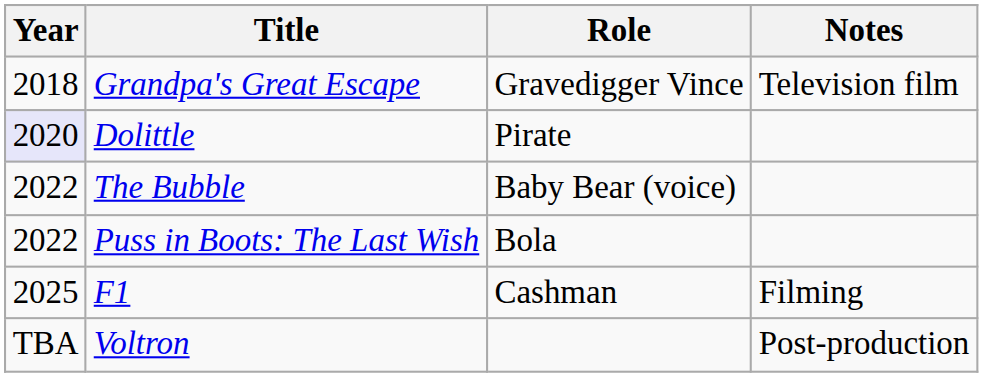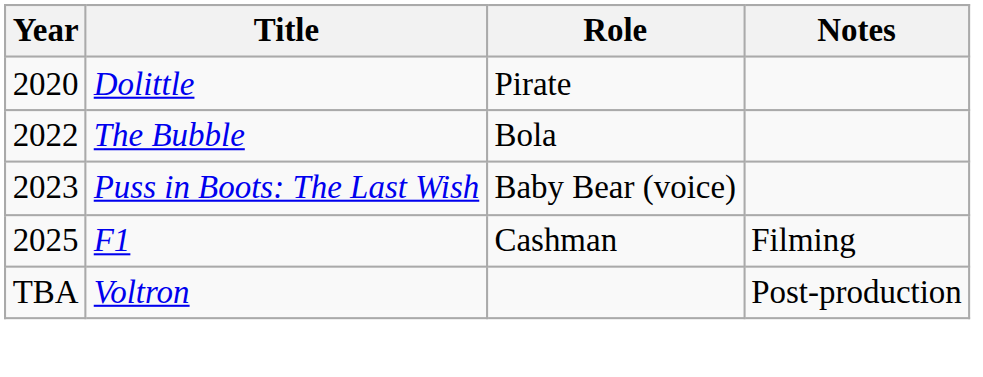- row: 2018 | Grandpa's Great Escape | Gravedigger Vince | Television film
Dolittle | Year: lavender background -> no background
The Bubble | Role: Baby Bear (voice) -> Bola
Puss in Boots: The Last Wish | Year: 2022 -> 2023
Puss in Boots: The Last Wish | Role: Bola -> Baby Bear (voice)
